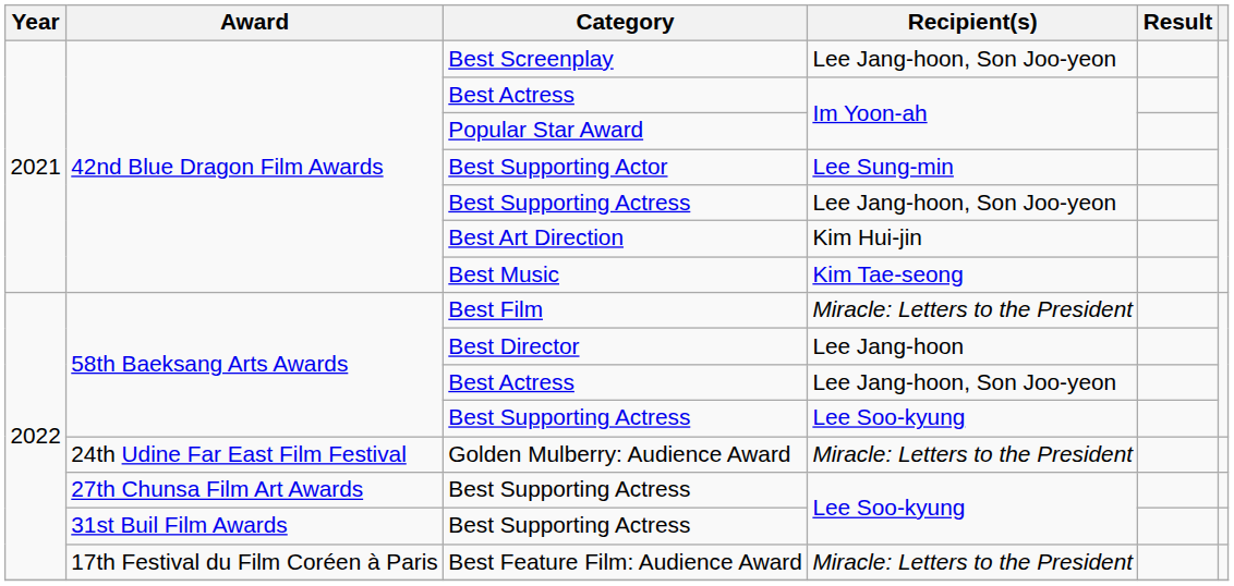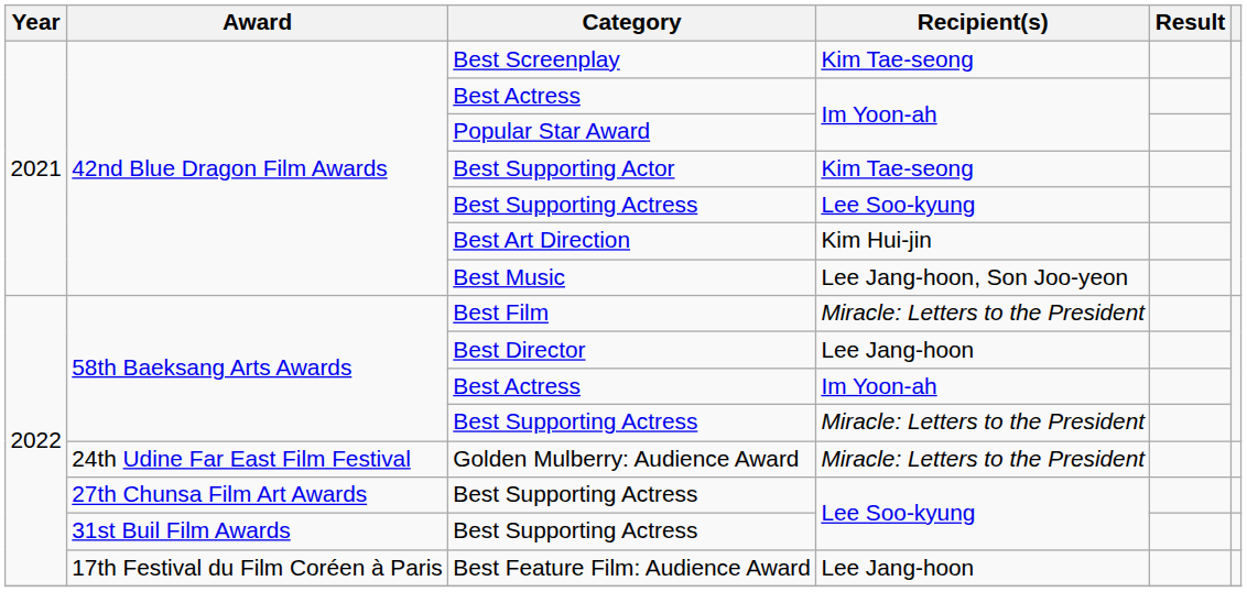Best Screenplay | Recipient(s): Lee Jang-hoon, Son Joo-yeon -> Kim Tae-seong
Best Supporting Actor | Recipient(s): Lee Sung-min -> Kim Tae-seong
42nd Blue Dragon Film Awards / Best Supporting Actress | Recipient(s): Lee Jang-hoon, Son Joo-yeon -> Lee Soo-kyung
Best Music | Recipient(s): Kim Tae-seong -> Lee Jang-hoon, Son Joo-yeon
58th Baeksang Arts Awards / Best Actress | Recipient(s): Lee Jang-hoon, Son Joo-yeon -> Im Yoon-ah
58th Baeksang Arts Awards / Best Supporting Actress | Recipient(s): Lee Soo-kyung -> Miracle: Letters to the President
Best Feature Film: Audience Award | Recipient(s): Miracle: Letters to the President -> Lee Jang-hoon
